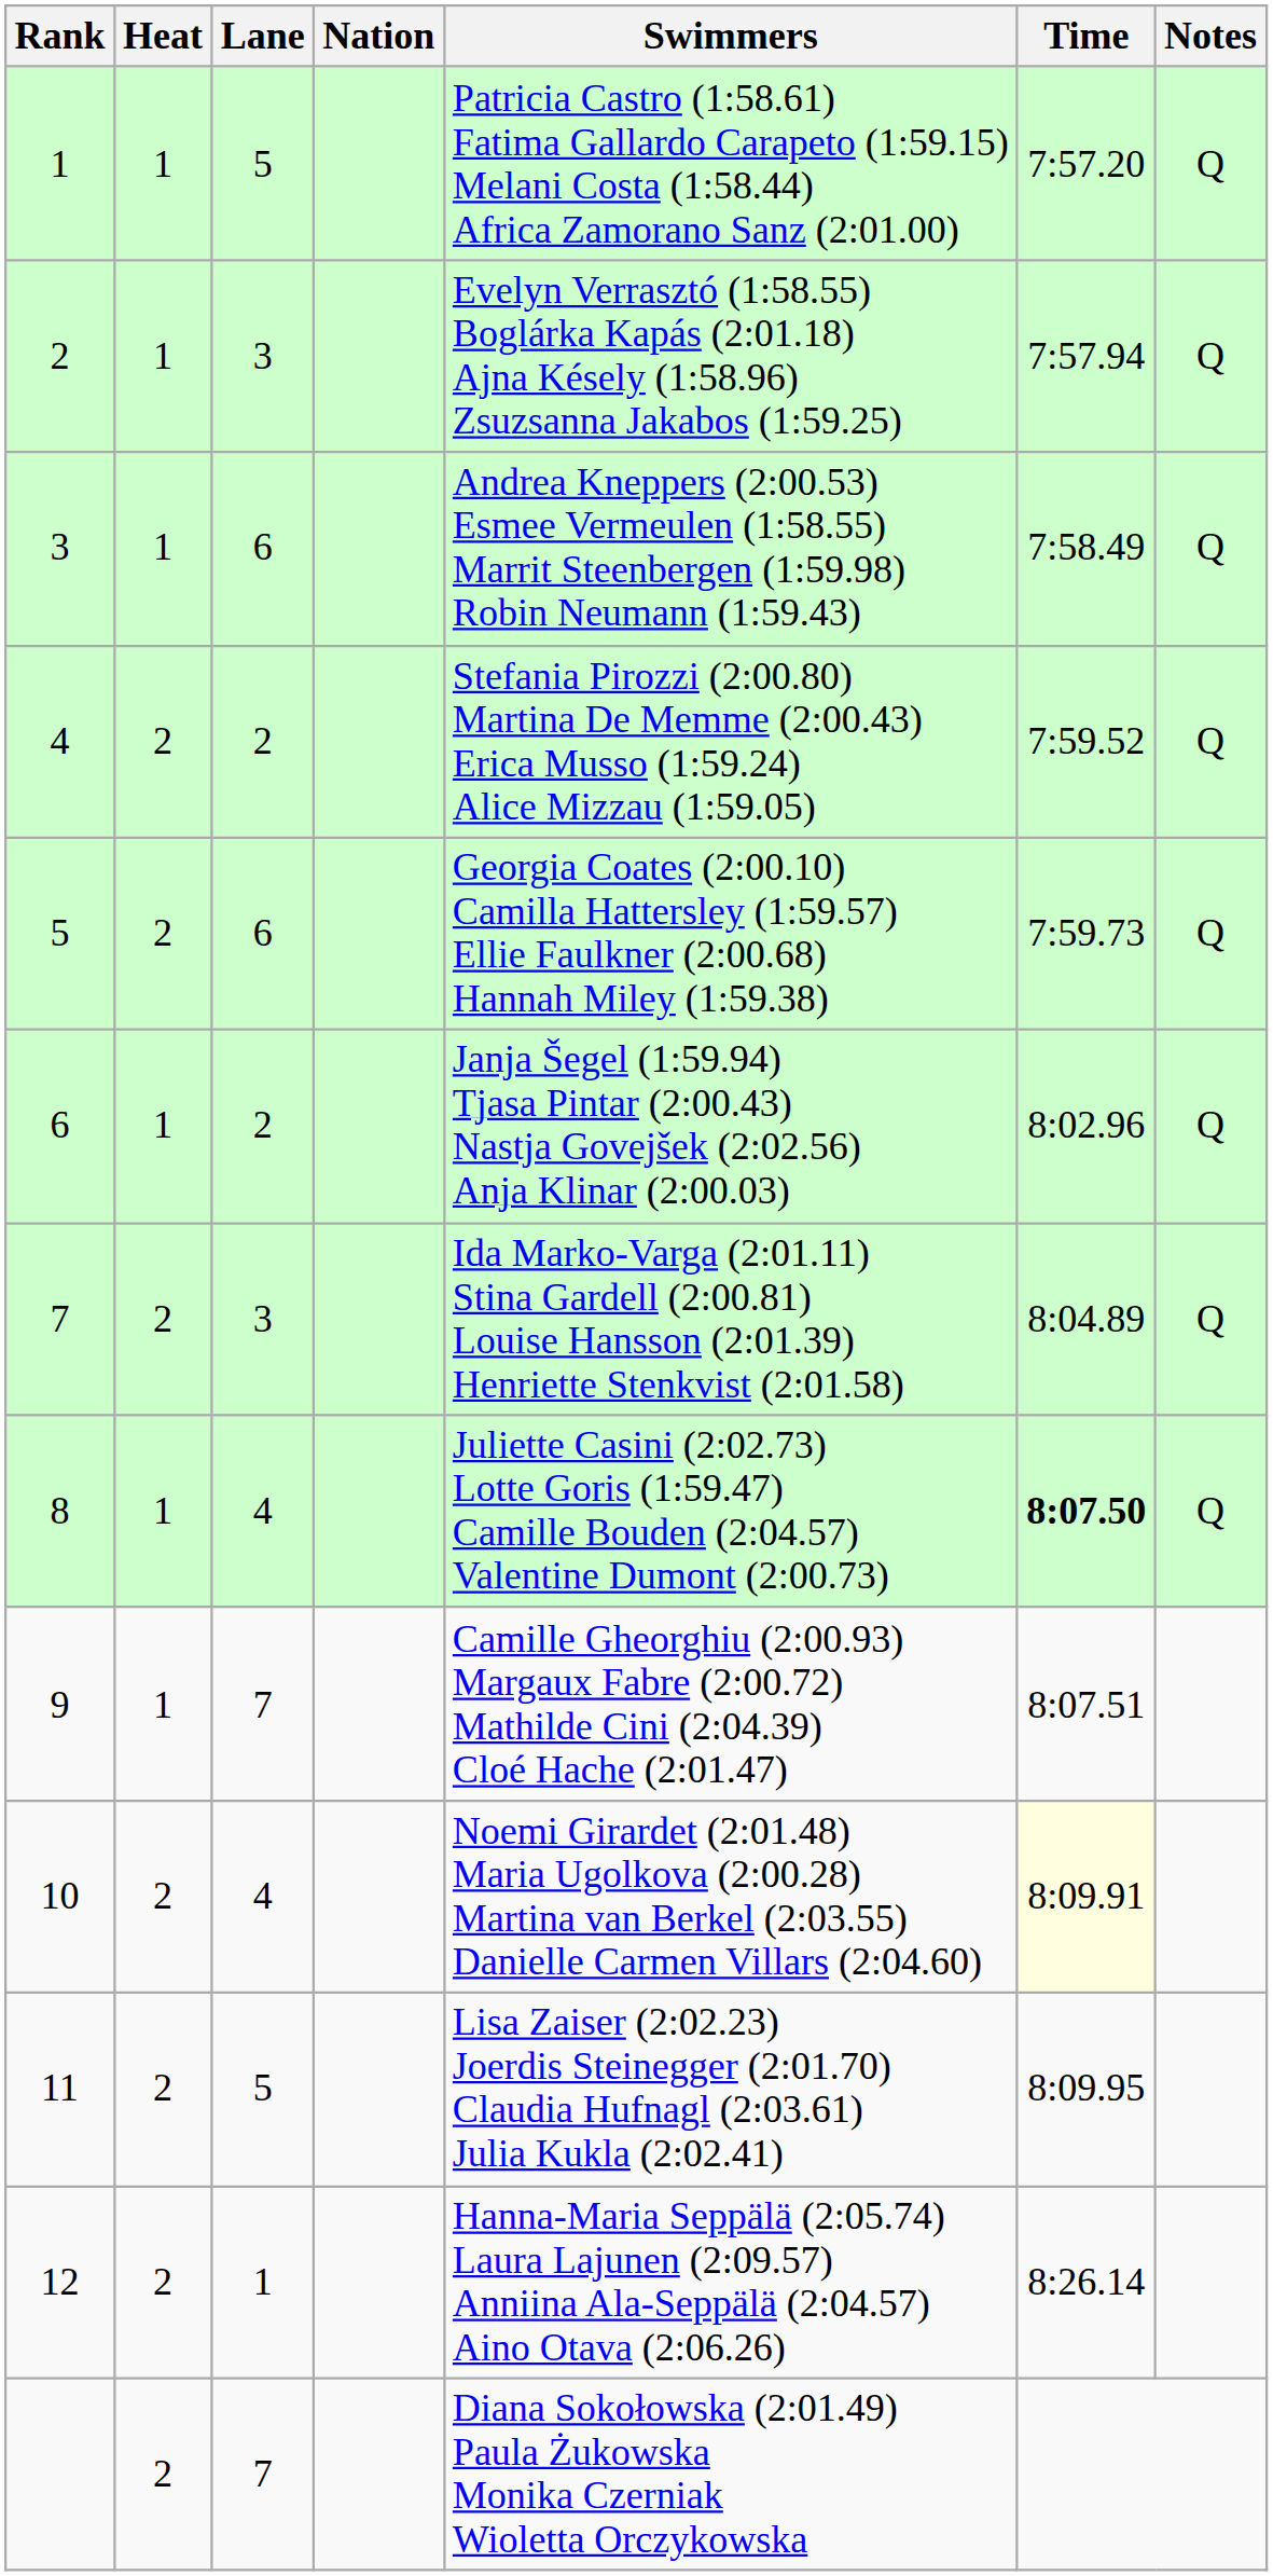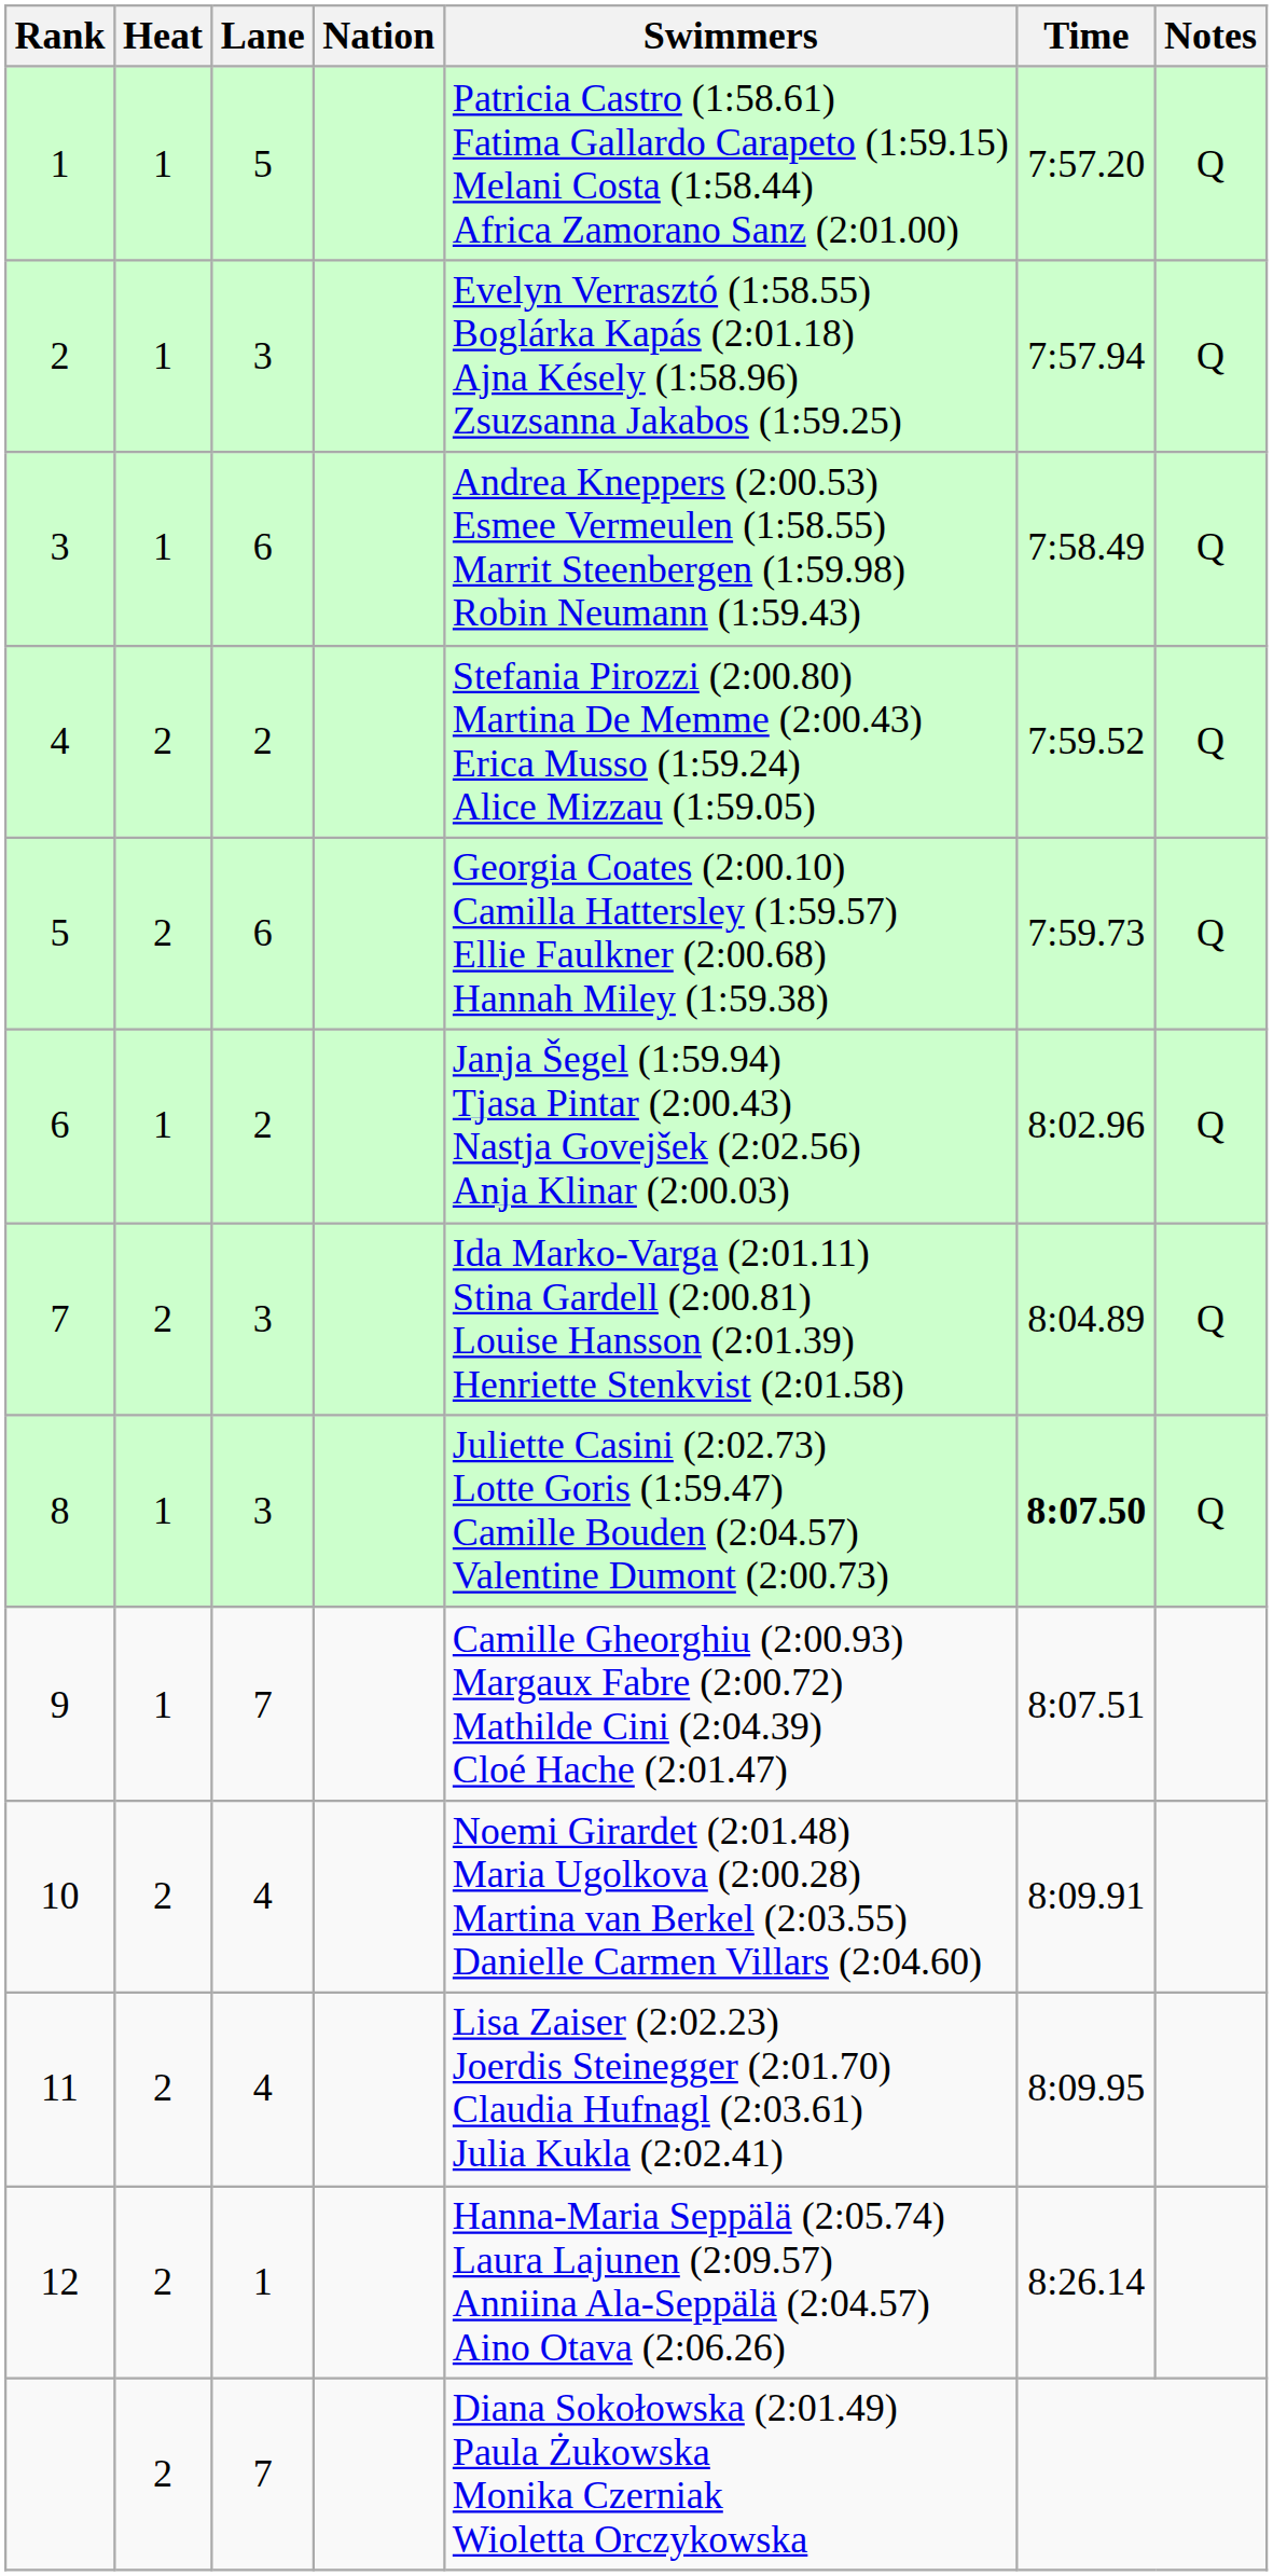8 | Lane: 4 -> 3
10 | Time: lightyellow background -> no background
11 | Lane: 5 -> 4
